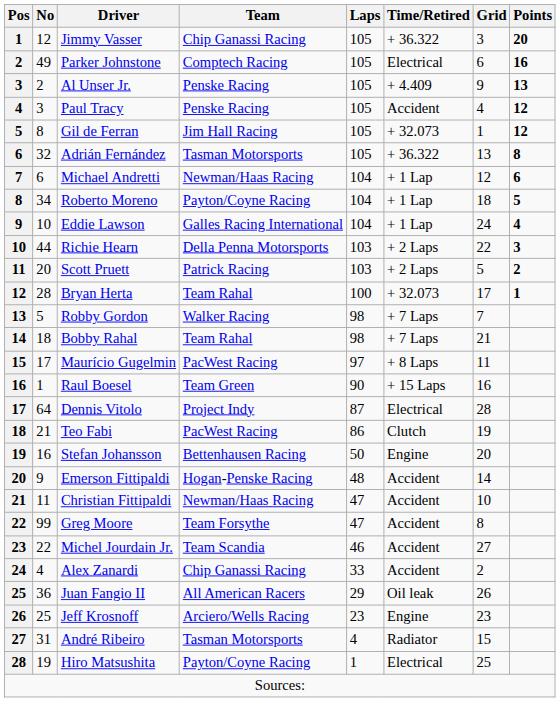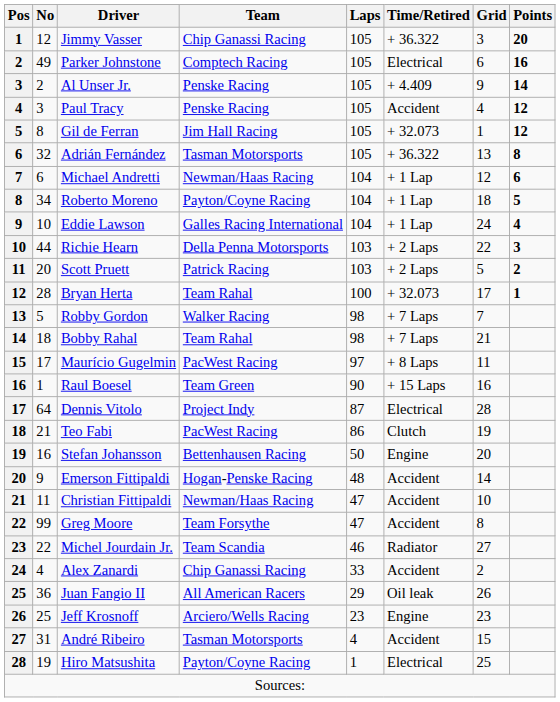Al Unser Jr. | Points: 13 -> 14
Michel Jourdain Jr. | Time/Retired: Accident -> Radiator
André Ribeiro | Time/Retired: Radiator -> Accident
